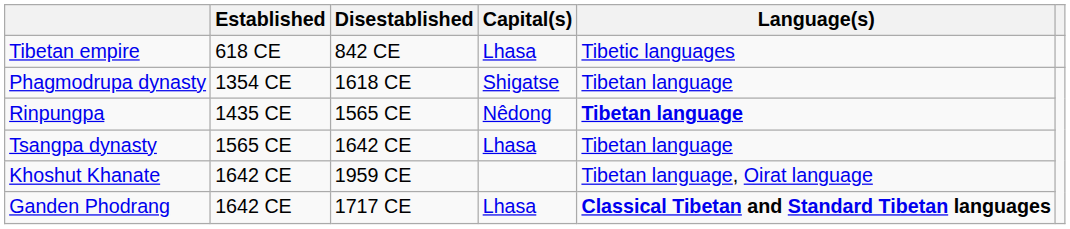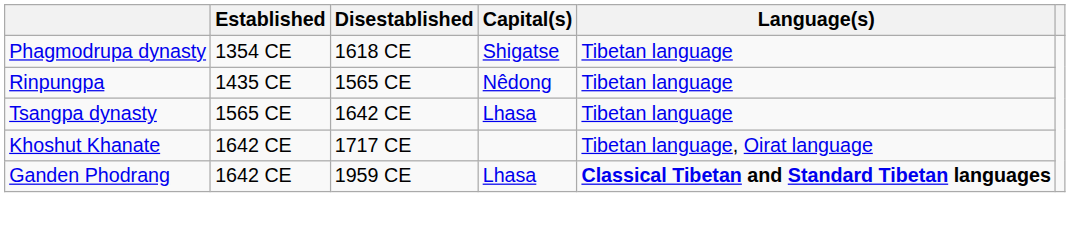- row: Tibetan empire | 618 CE | 842 CE | Lhasa | Tibetic languages
Rinpungpa | Language(s): bold -> normal
Khoshut Khanate | Disestablished: 1959 CE -> 1717 CE
Ganden Phodrang | Disestablished: 1717 CE -> 1959 CE
